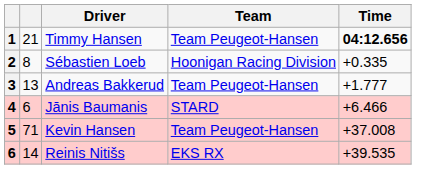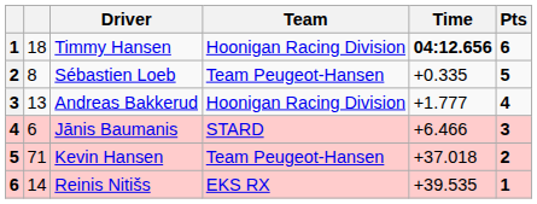+ column: Pts | 6 | 5 | 4 | 3 | 2 | 1
Timmy Hansen | column 2: 21 -> 18
Timmy Hansen | Team: Team Peugeot-Hansen -> Hoonigan Racing Division
Sébastien Loeb | Team: Hoonigan Racing Division -> Team Peugeot-Hansen
Andreas Bakkerud | Team: Team Peugeot-Hansen -> Hoonigan Racing Division
Kevin Hansen | Time: +37.008 -> +37.018
